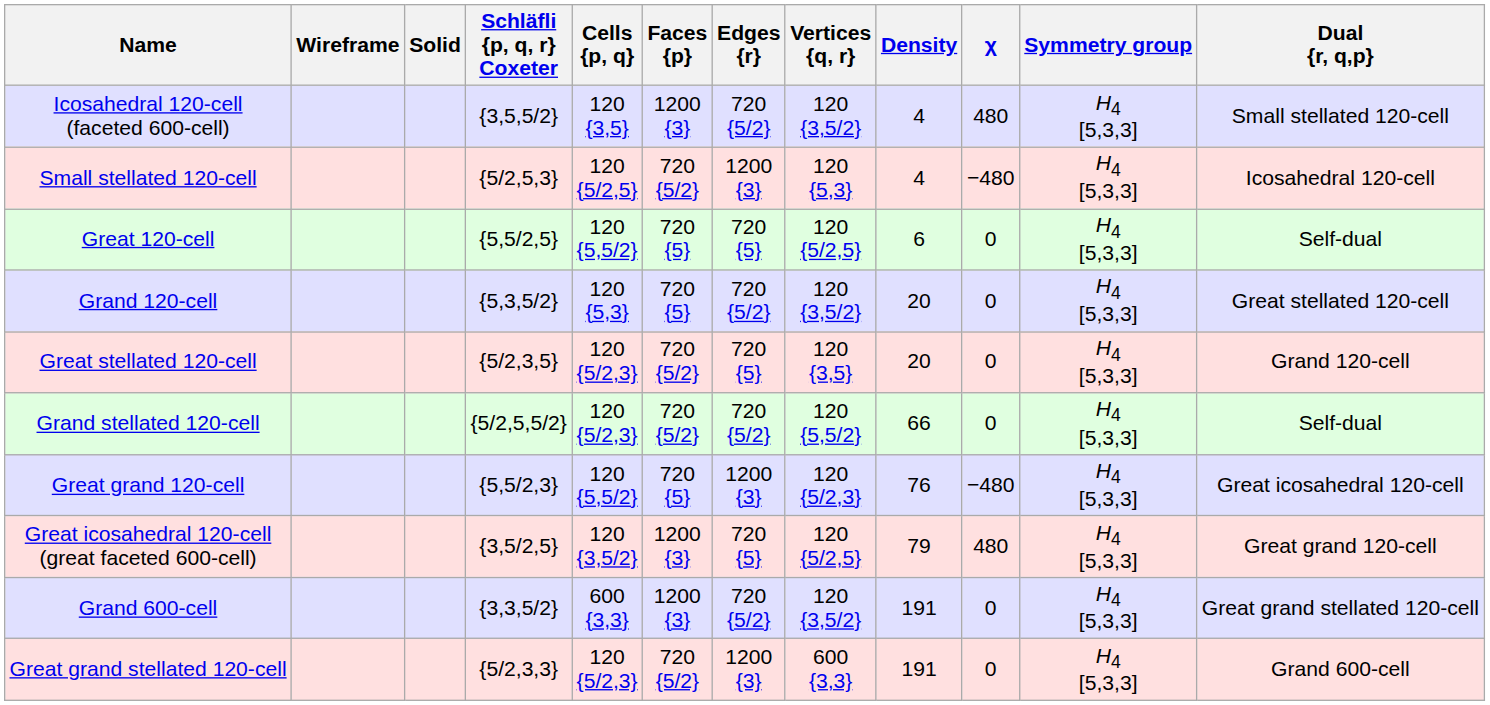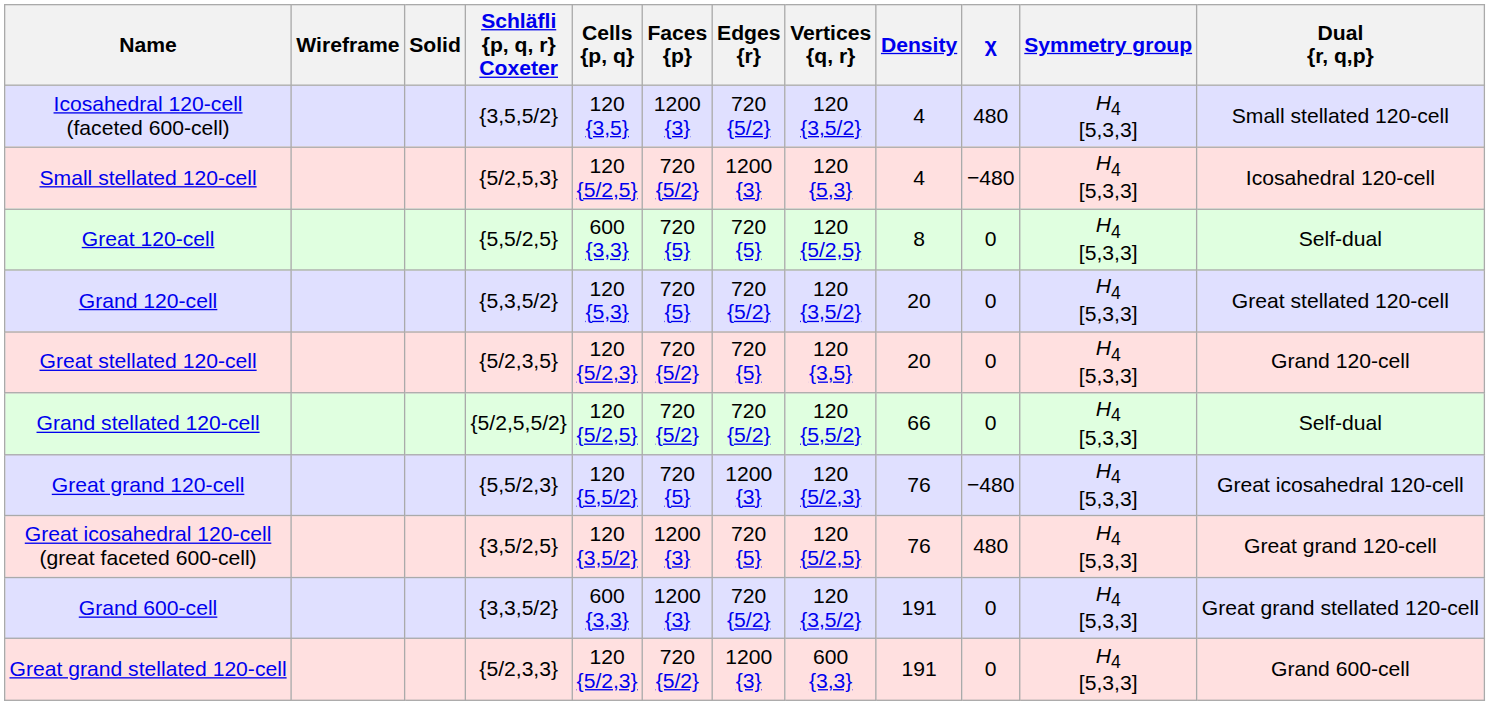Great 120-cell | Cells {p, q}: 120 {5,5/2} -> 600 {3,3}
Great 120-cell | Density: 6 -> 8
Grand stellated 120-cell | Cells {p, q}: 120 {5/2,3} -> 120 {5/2,5}
Great icosahedral 120-cell (great faceted 600-cell) | Density: 79 -> 76
